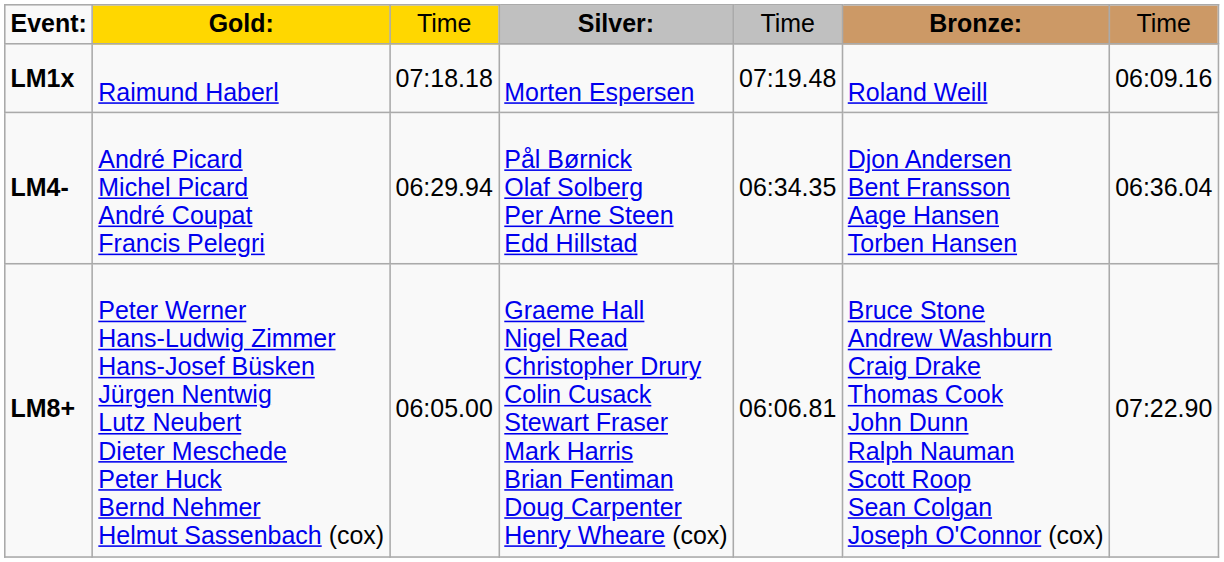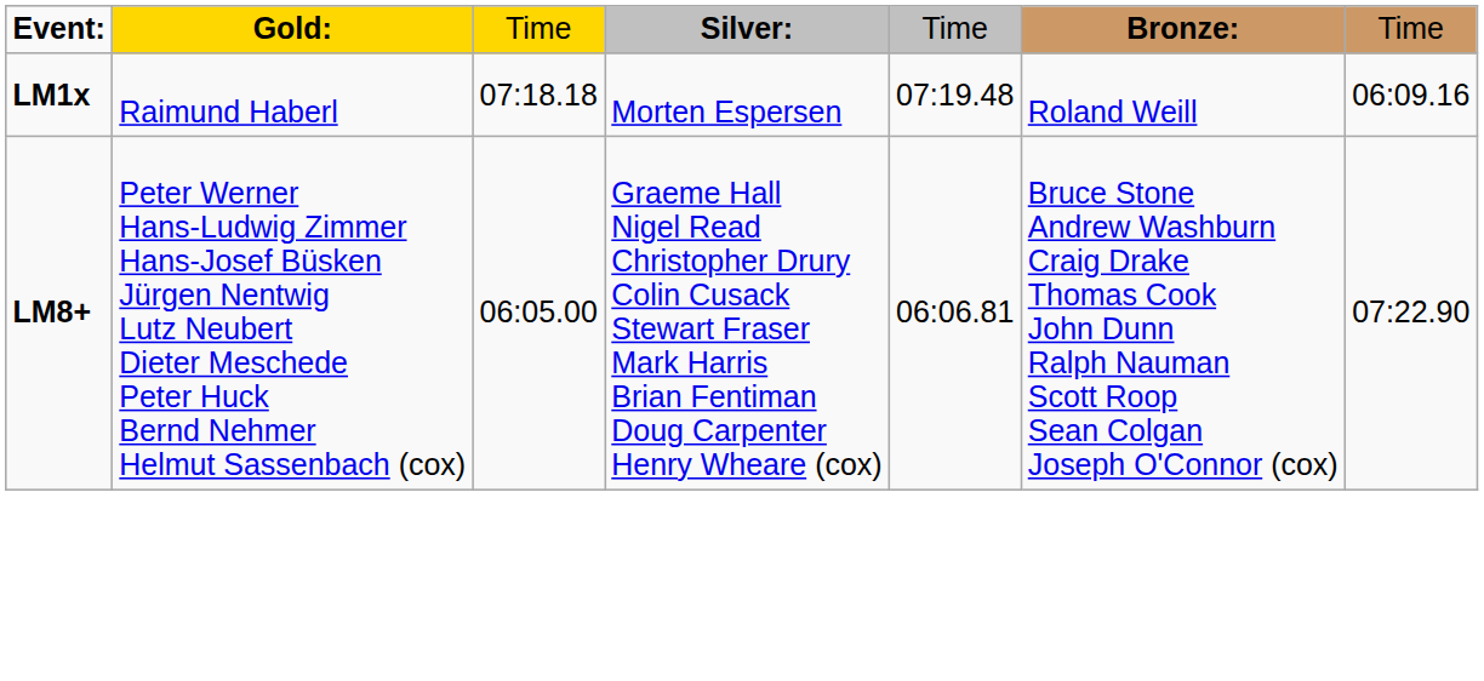- row: LM4- | André Picard Michel Picard André Coupat Francis Pelegri | 06:29.94 | Pål Børnick Olaf Solberg Per Arne Steen Edd Hillstad | 06:34.35 | Djon Andersen Bent Fransson Aage Hansen Torben Hansen | 06:36.04
